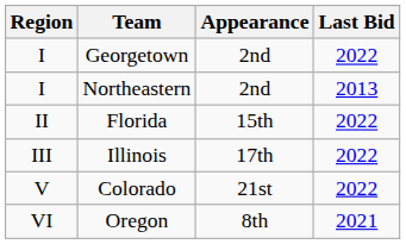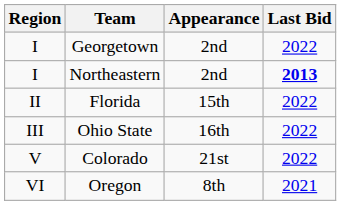Northeastern | Last Bid: normal -> bold
- row: III | Illinois | 17th | 2022
+ row: III | Ohio State | 16th | 2022
